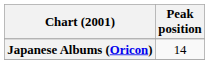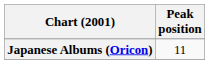Japanese Albums (Oricon) | Peak position: 14 -> 11
